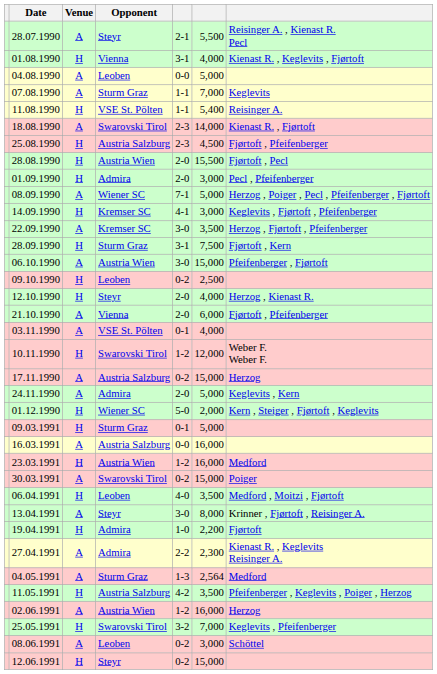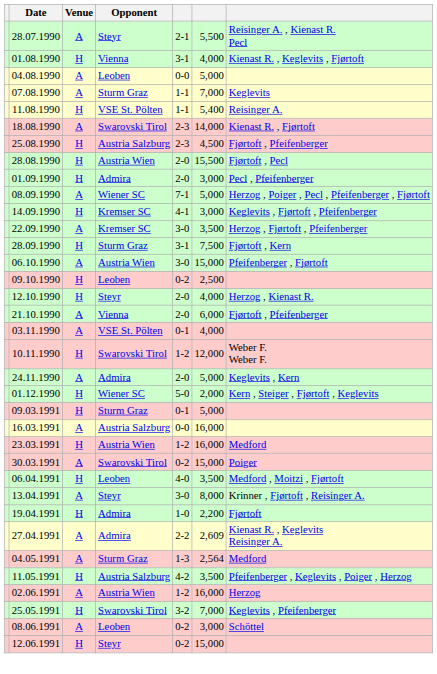- row: 17.11.1990 | A | Austria Salzburg | 0-2 | 15,000 | Herzog
27.04.1991 | column 6: 2,300 -> 2,609
